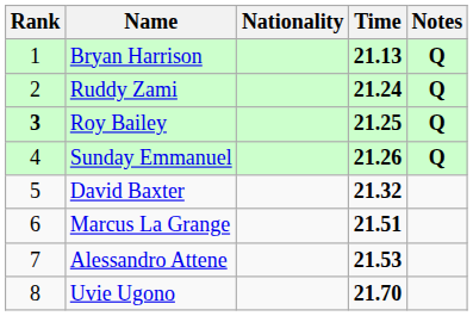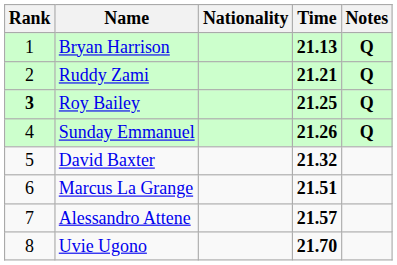Ruddy Zami | Time: 21.24 -> 21.21
Alessandro Attene | Time: 21.53 -> 21.57
